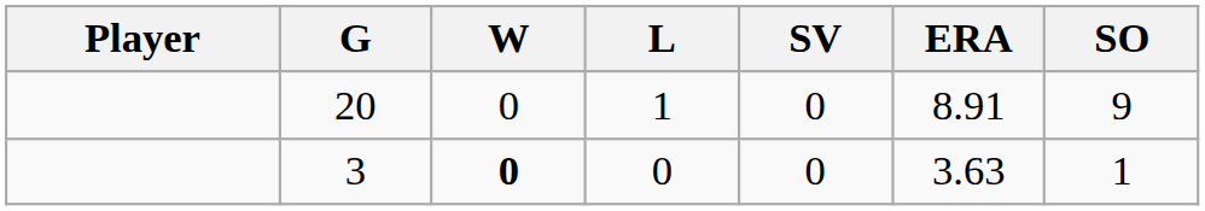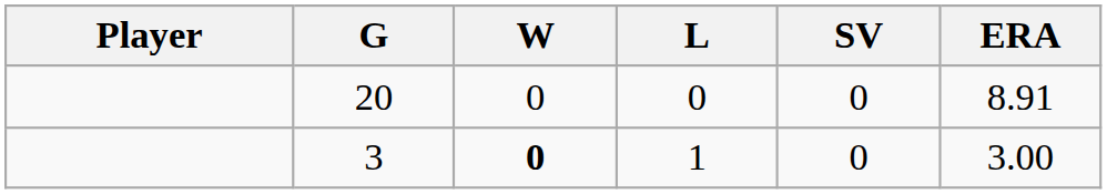- column: SO | 9 | 1
20 | L: 1 -> 0
3 | L: 0 -> 1
3 | ERA: 3.63 -> 3.00
